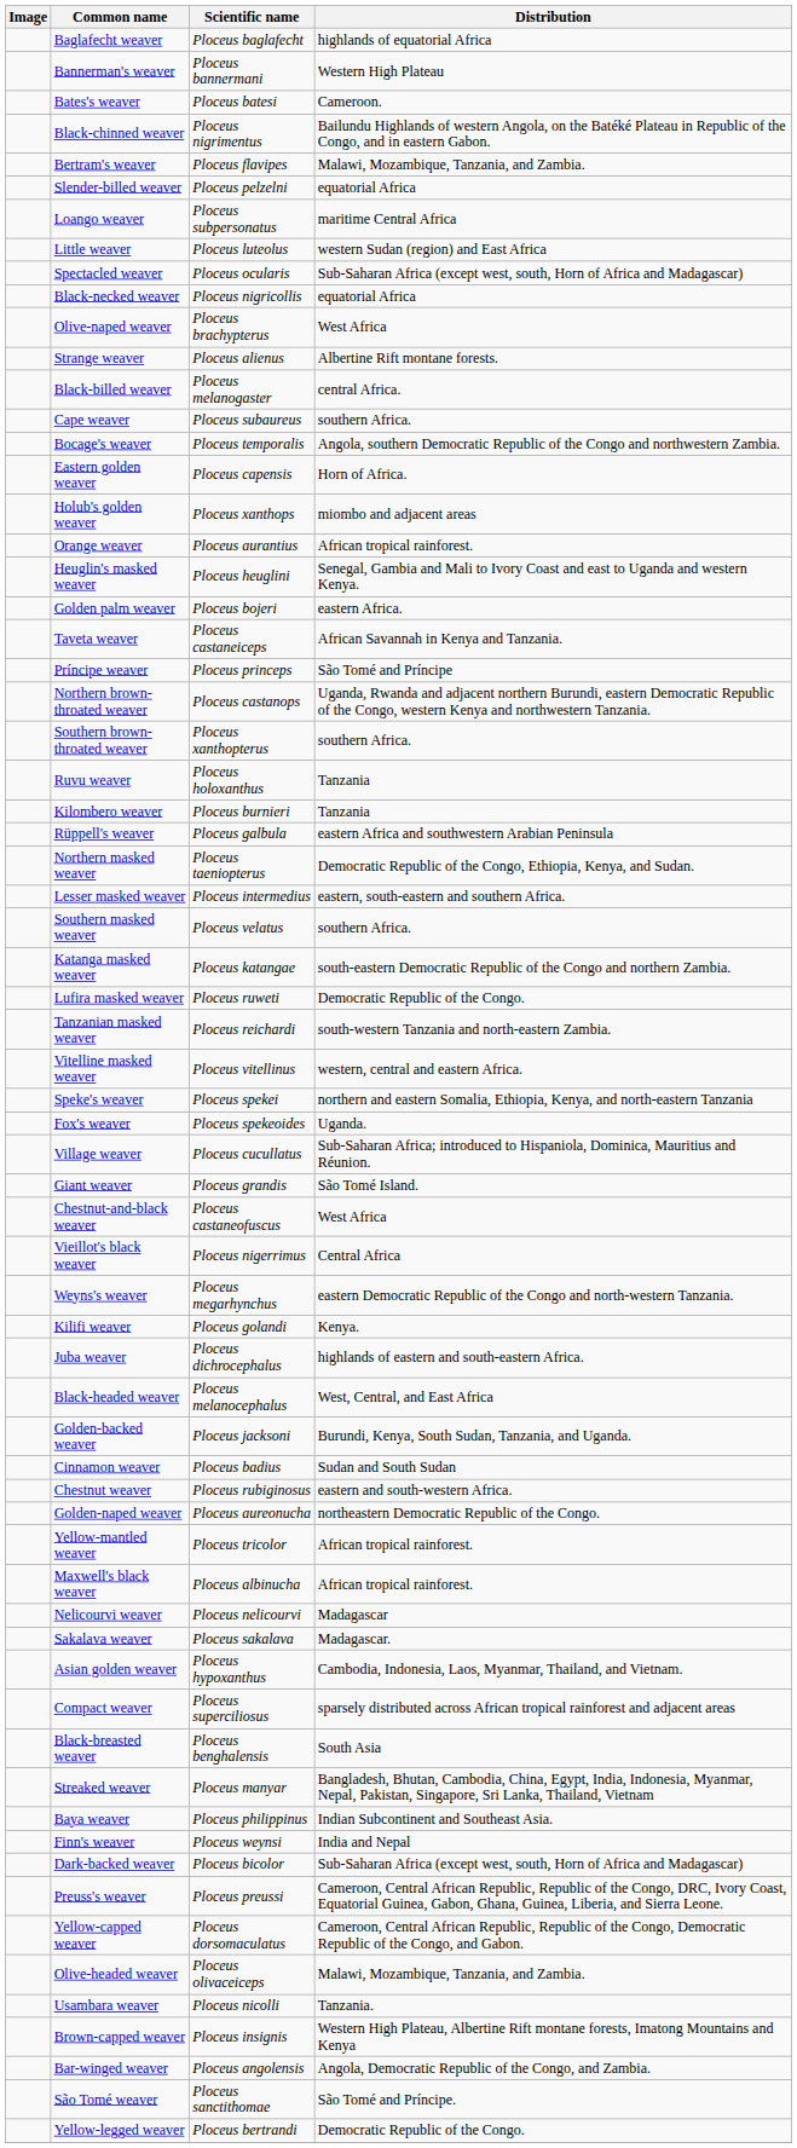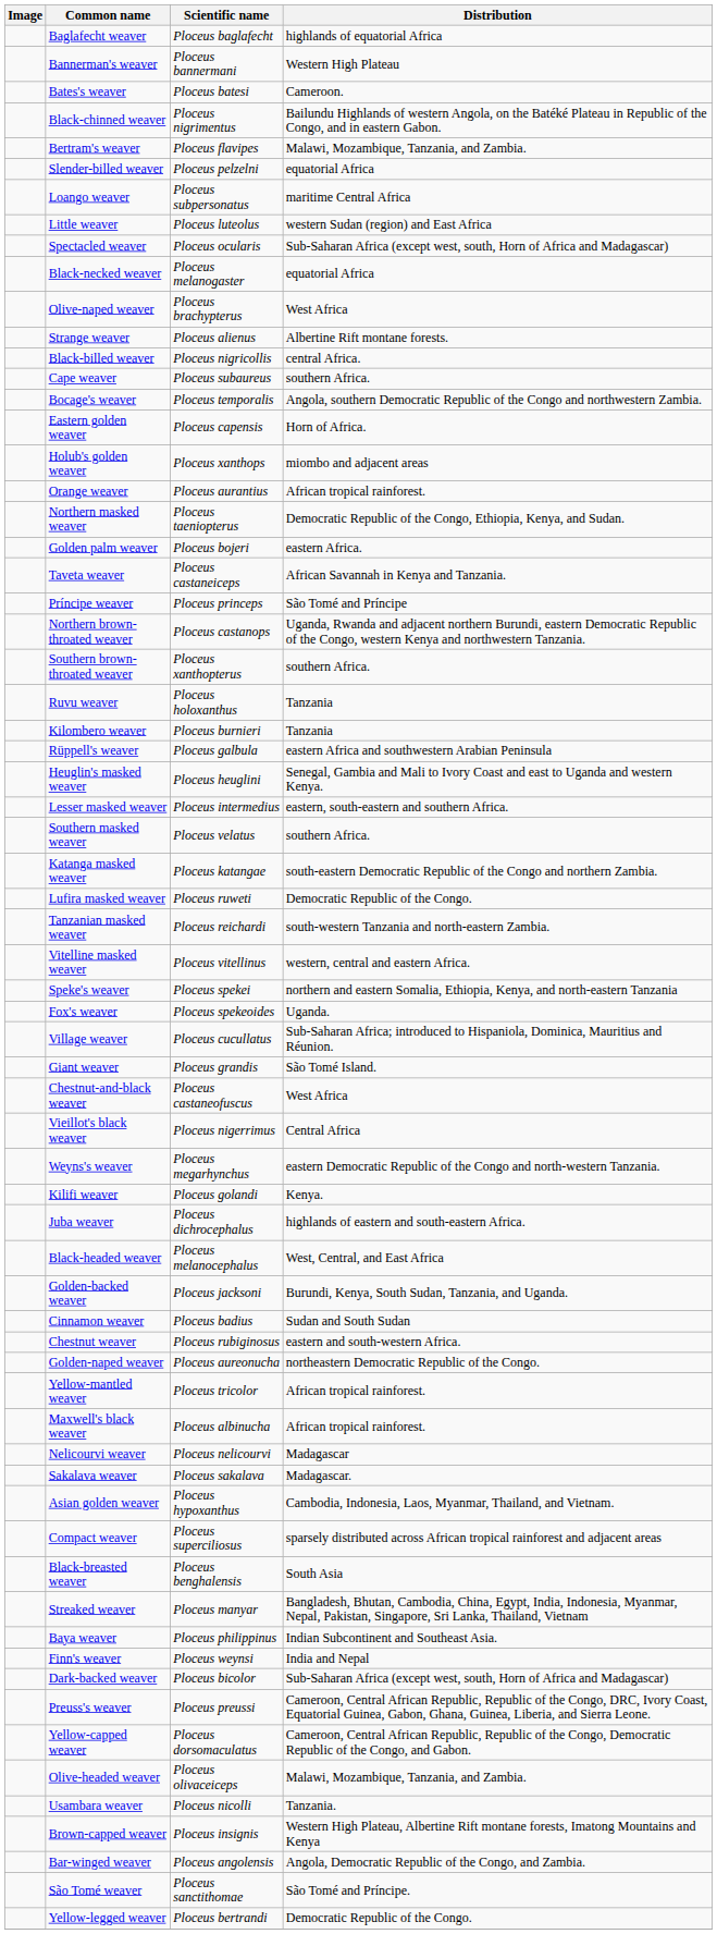Black-necked weaver | Scientific name: Ploceus nigricollis -> Ploceus melanogaster
Black-billed weaver | Scientific name: Ploceus melanogaster -> Ploceus nigricollis
rows swapped: Heuglin's masked weaver <-> Northern masked weaver
